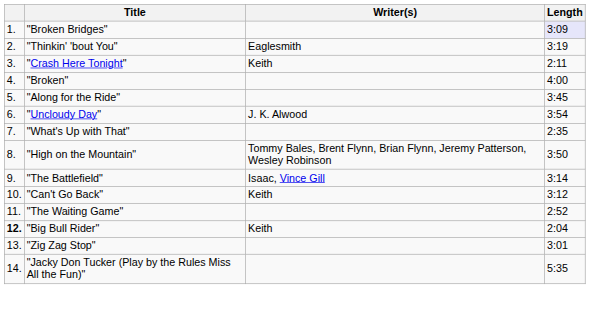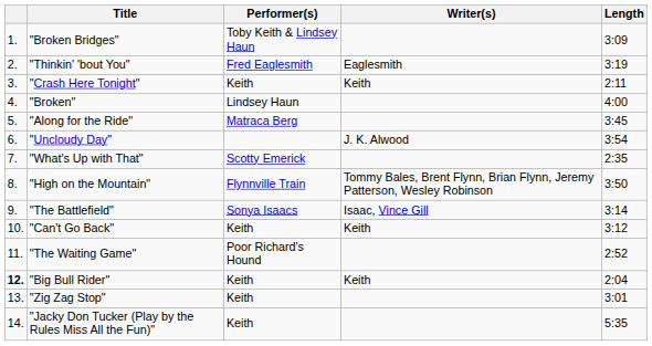+ column: Performer(s) | Toby Keith & Lindsey Haun | Fred Eaglesmith | Keith | Lindsey Haun | Matraca Berg | Scotty Emerick | Flynnville Train | Sonya Isaacs | Keith | Poor Richard's Hound | Keith | Keith | Keith
"Broken Bridges" | Length: lavender background -> no background
